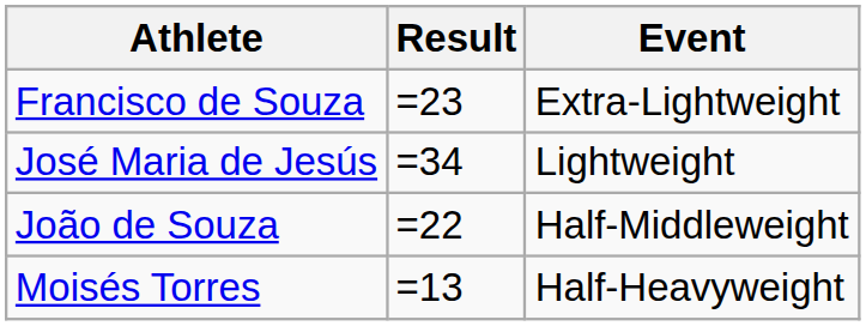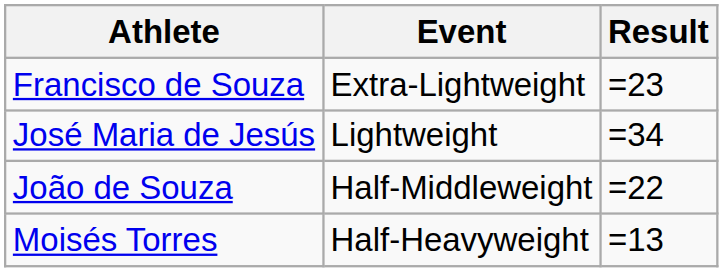columns swapped: Event <-> Result
